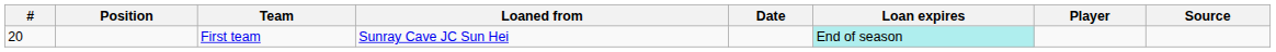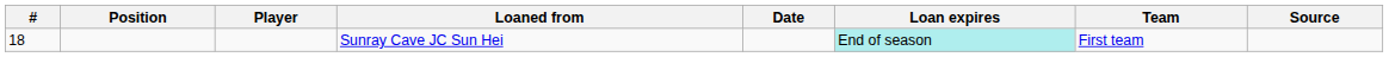columns swapped: Player <-> Team
Sunray Cave JC Sun Hei | #: 20 -> 18
